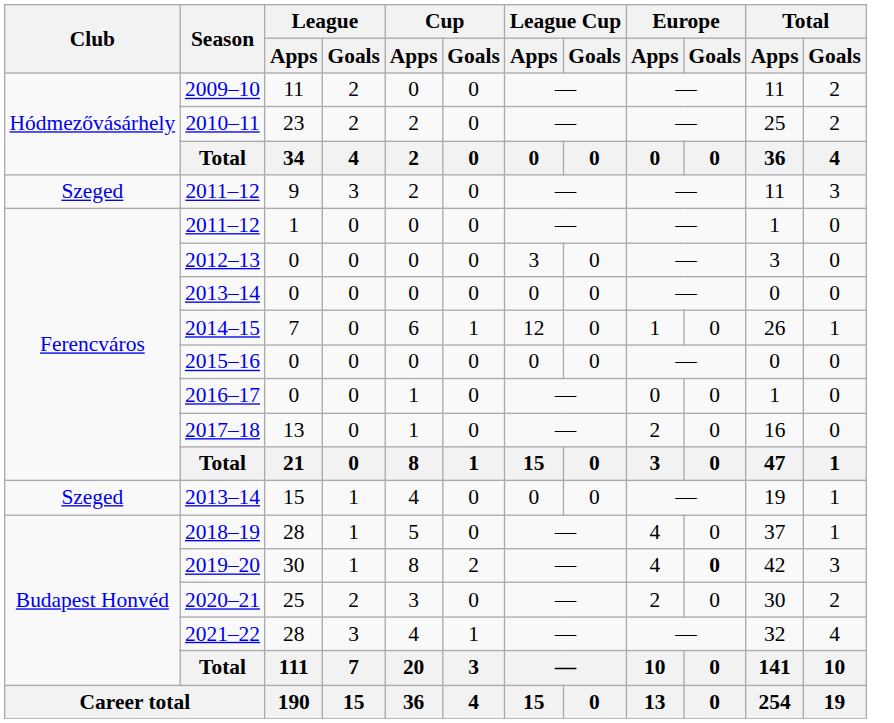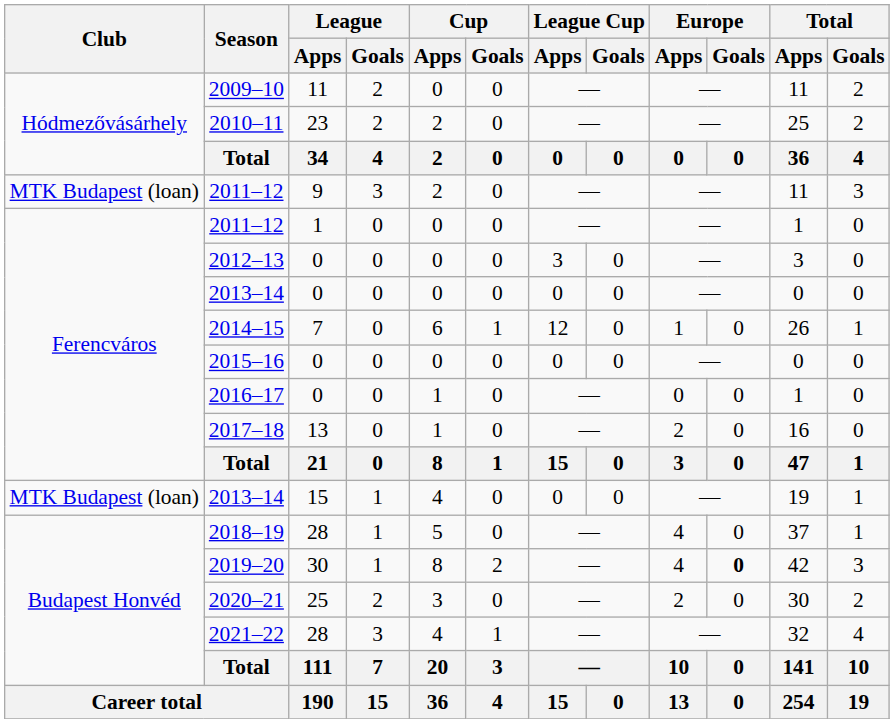2011–12 / 9 | Club: Szeged -> MTK Budapest (loan)
2013–14 / 15 | Club: Szeged -> MTK Budapest (loan)
